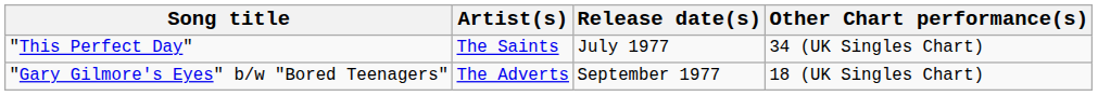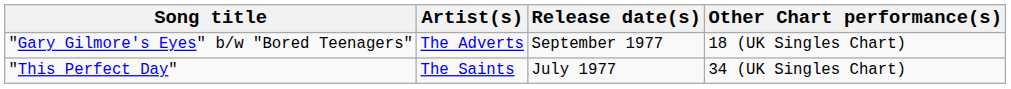rows swapped: "Gary Gilmore's Eyes" b/w "Bored Teenagers" <-> "This Perfect Day"
